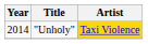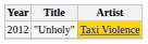"Unholy" | Year: 2014 -> 2012
